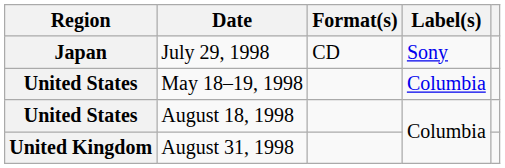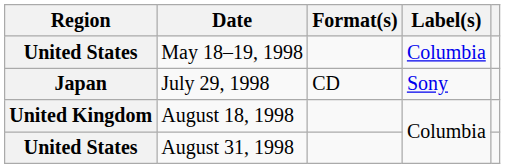rows swapped: May 18–19, 1998 <-> July 29, 1998
August 18, 1998 | Region: United States -> United Kingdom
August 31, 1998 | Region: United Kingdom -> United States
